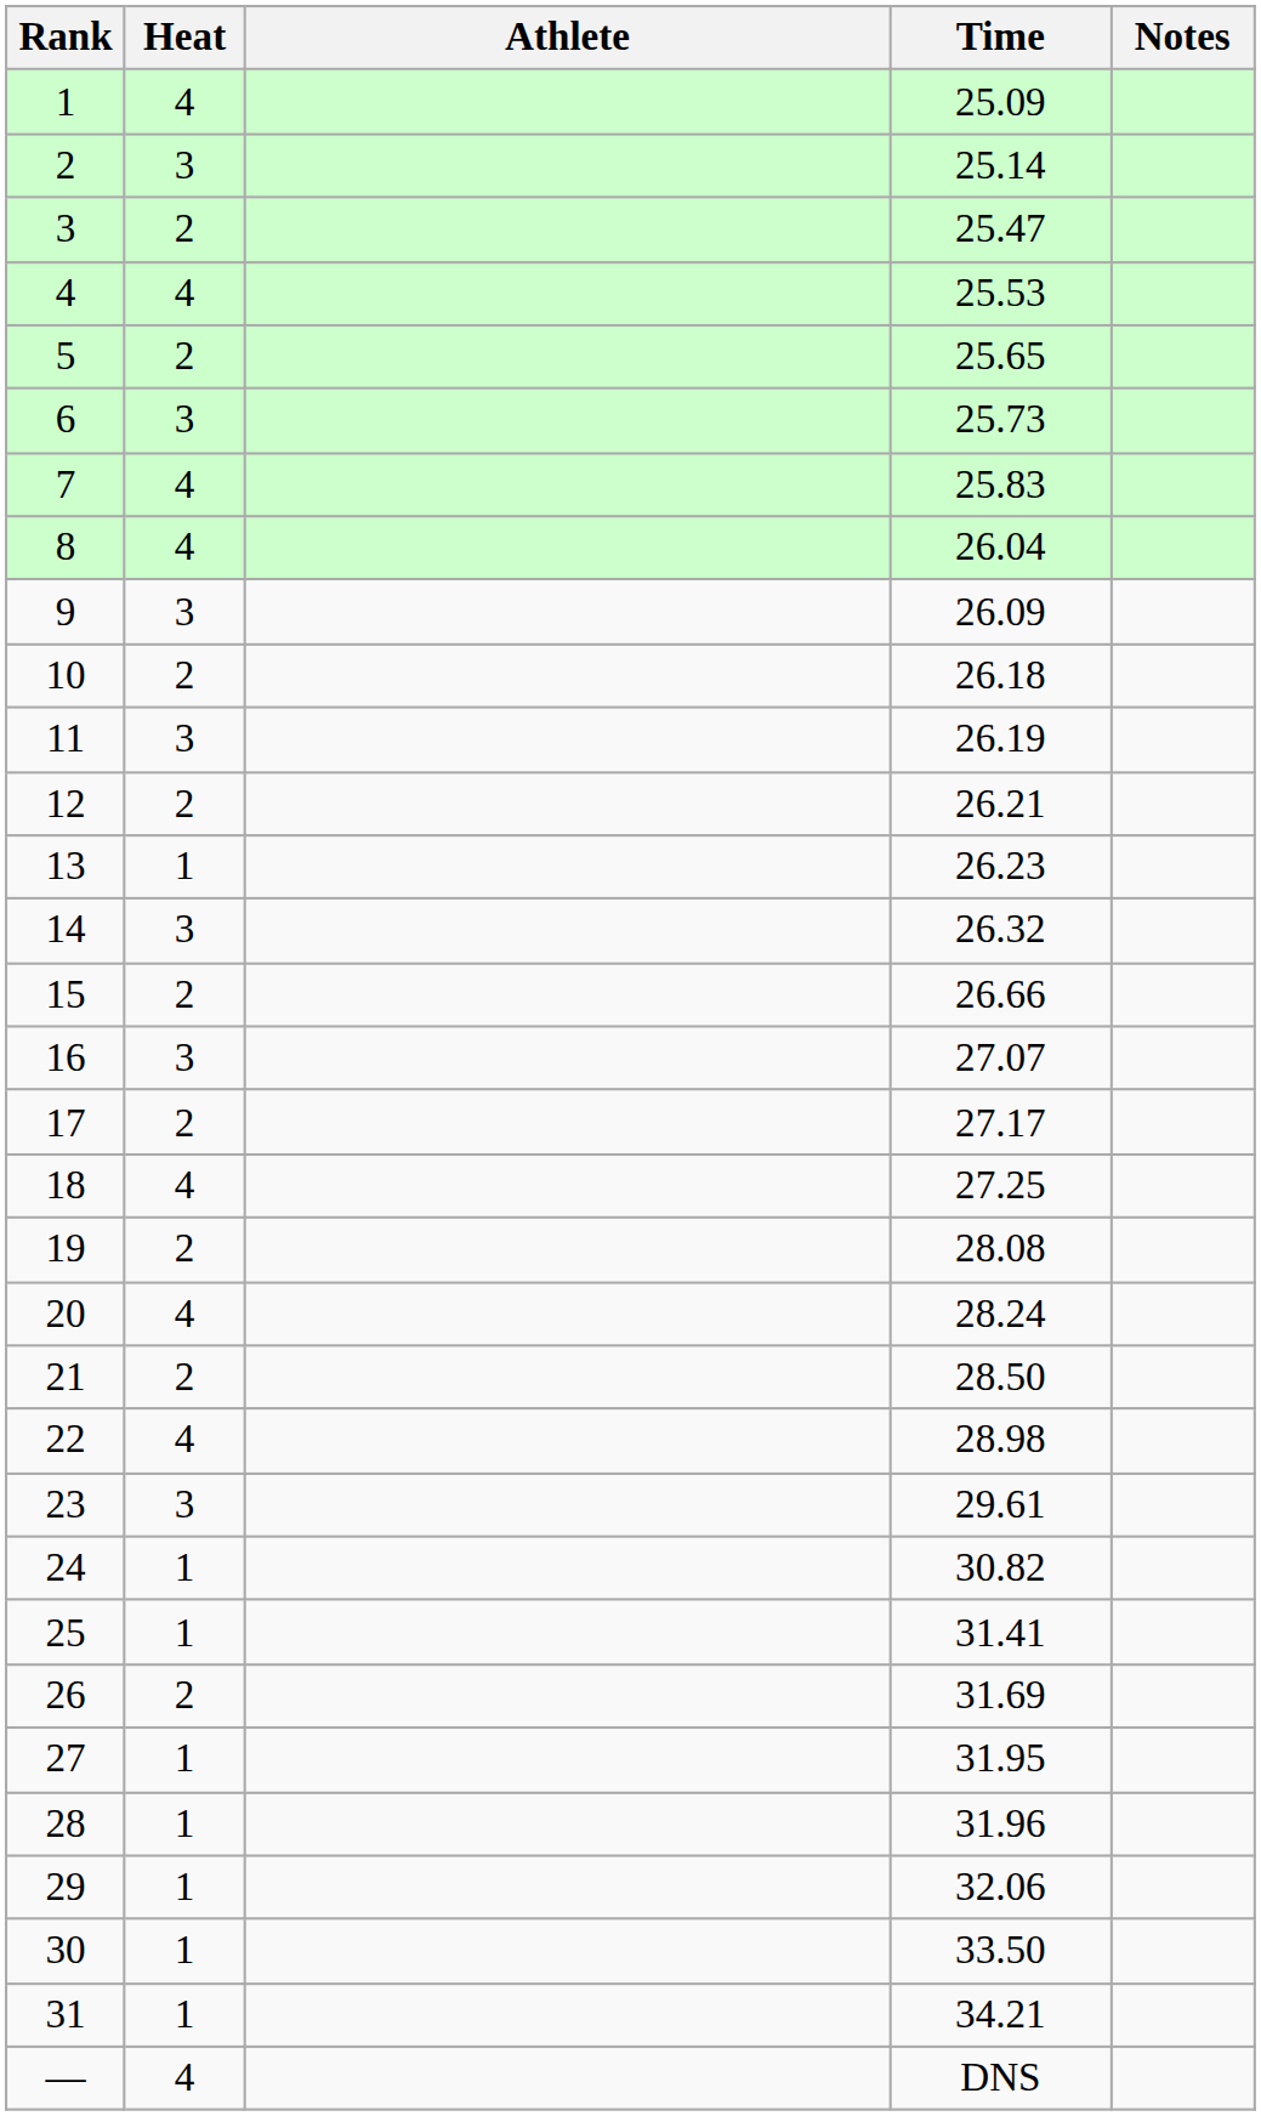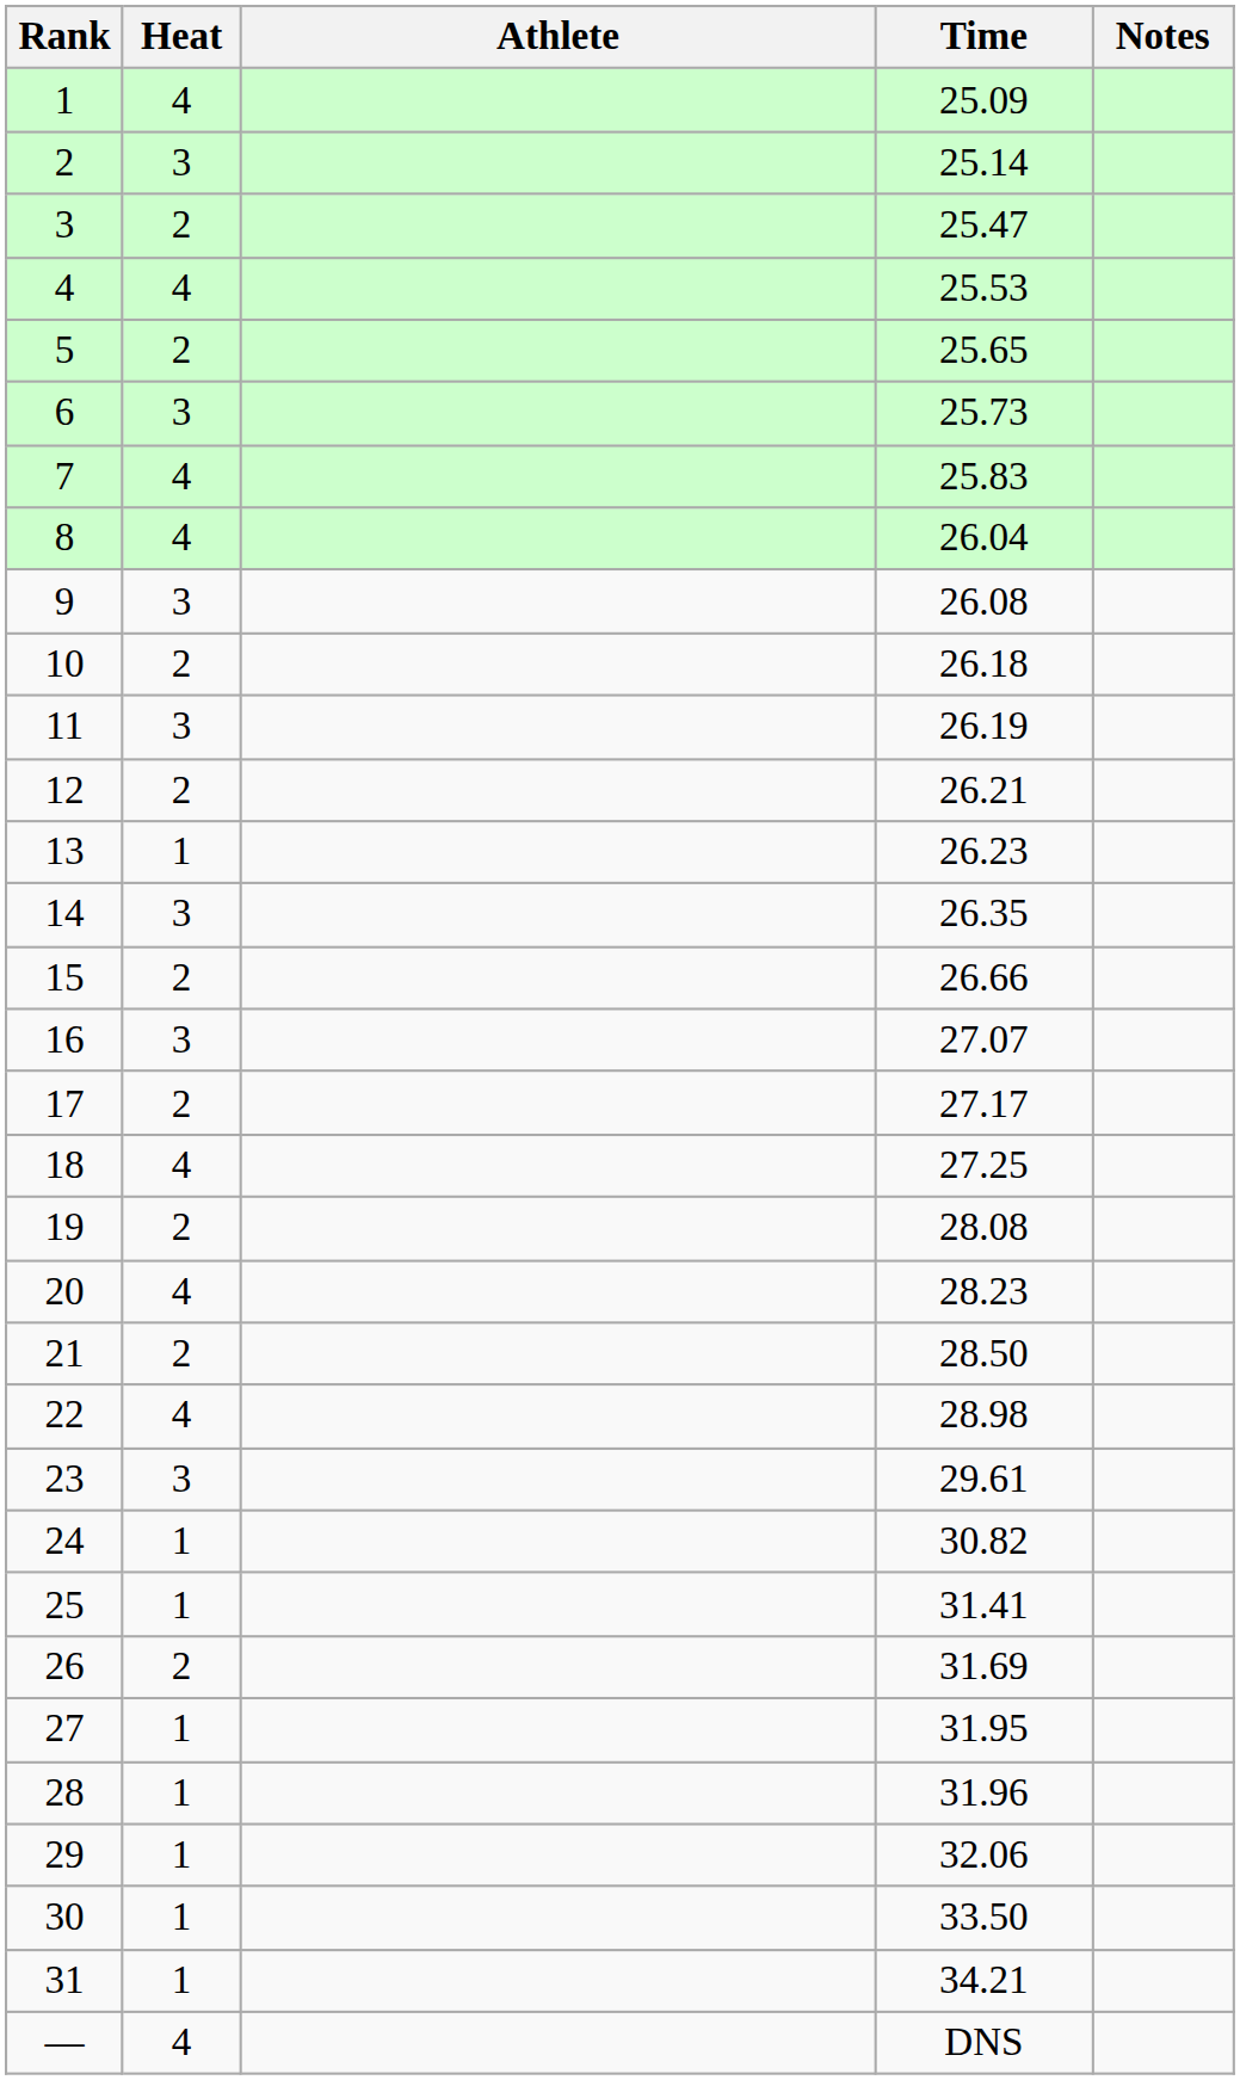9 | Time: 26.09 -> 26.08
14 | Time: 26.32 -> 26.35
20 | Time: 28.24 -> 28.23
